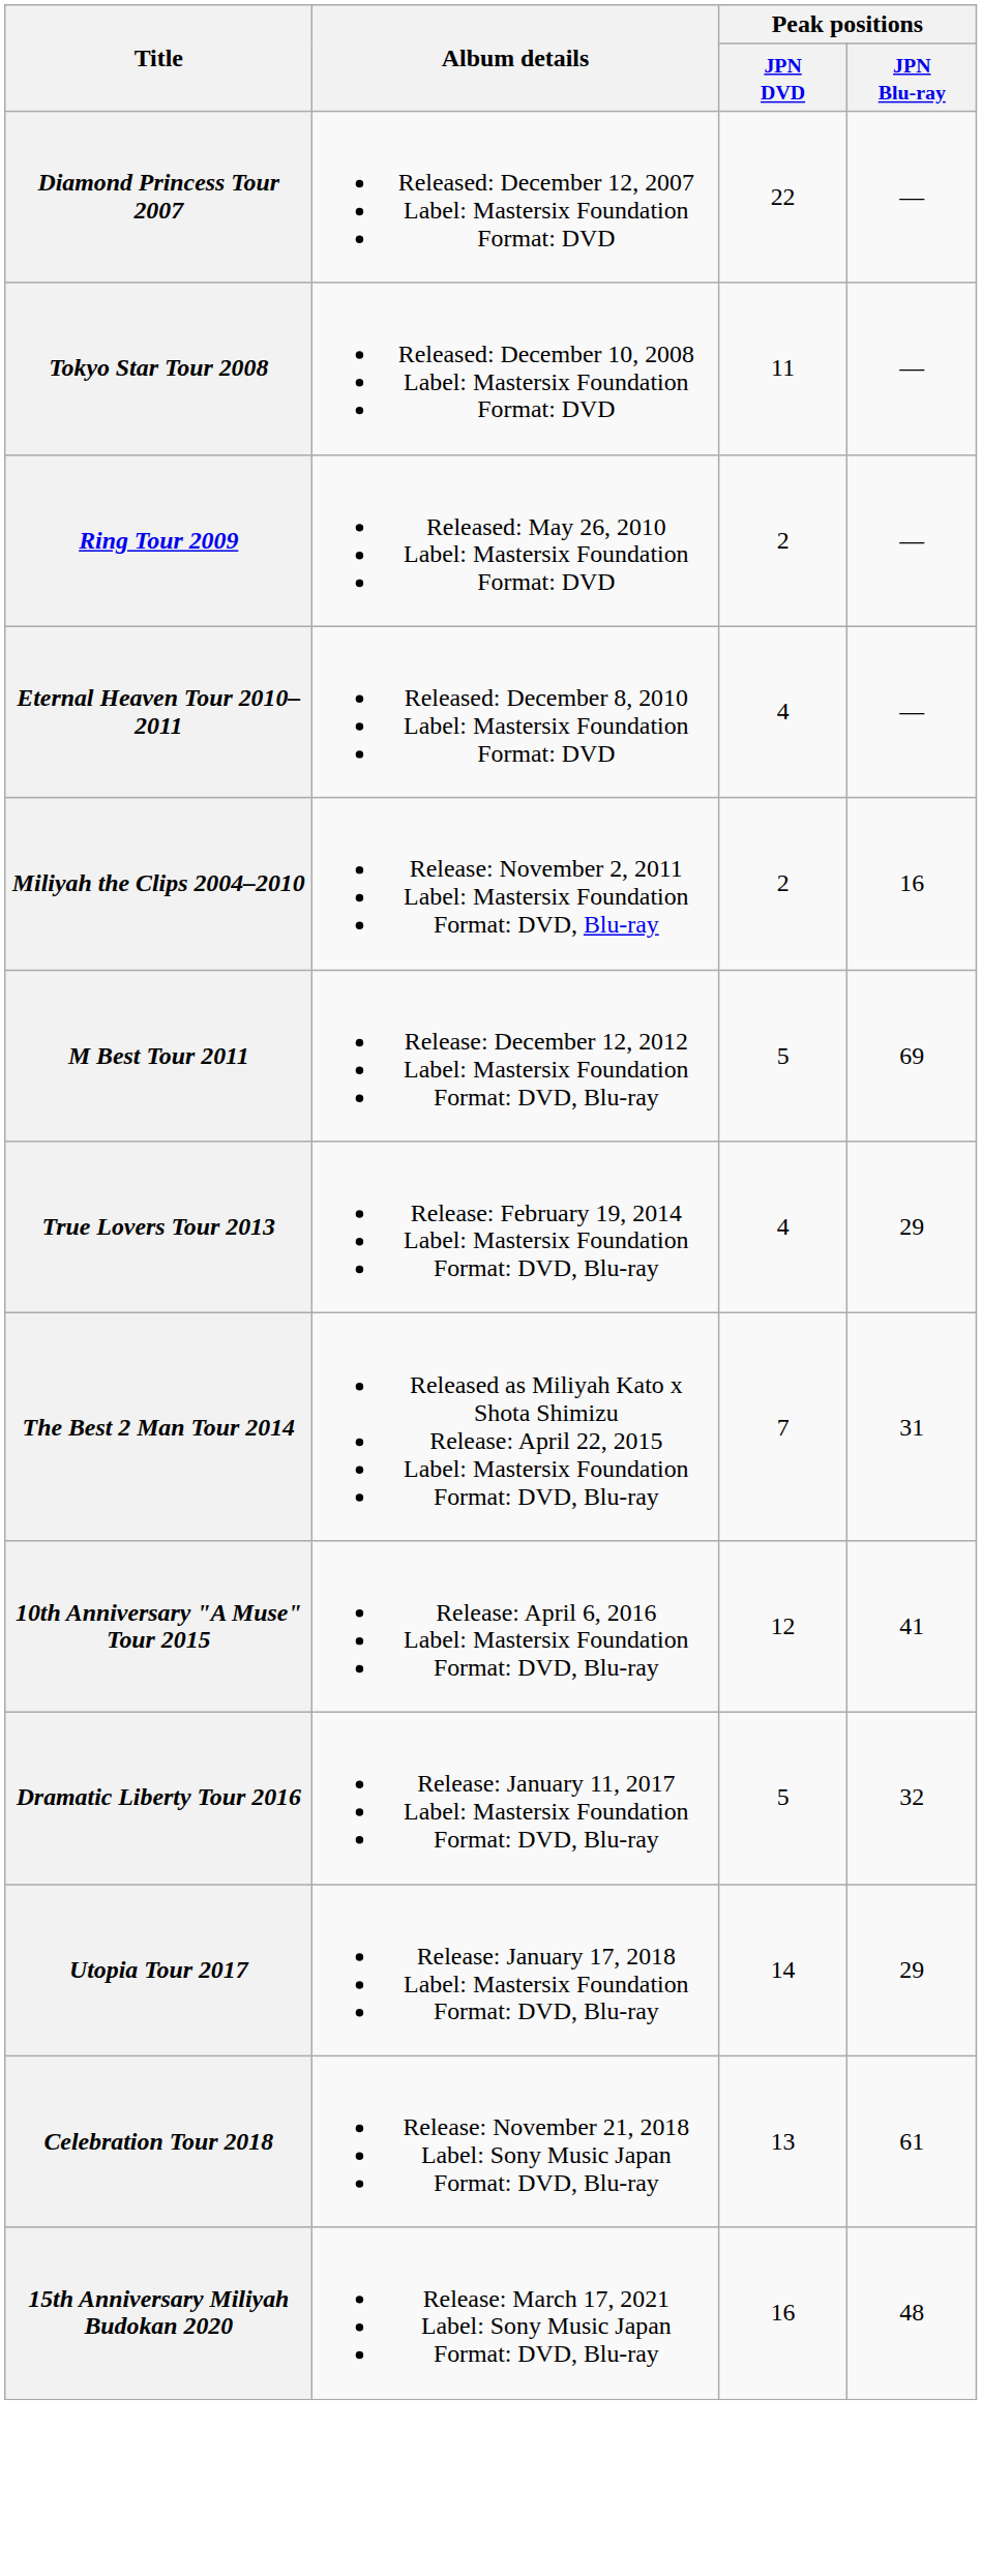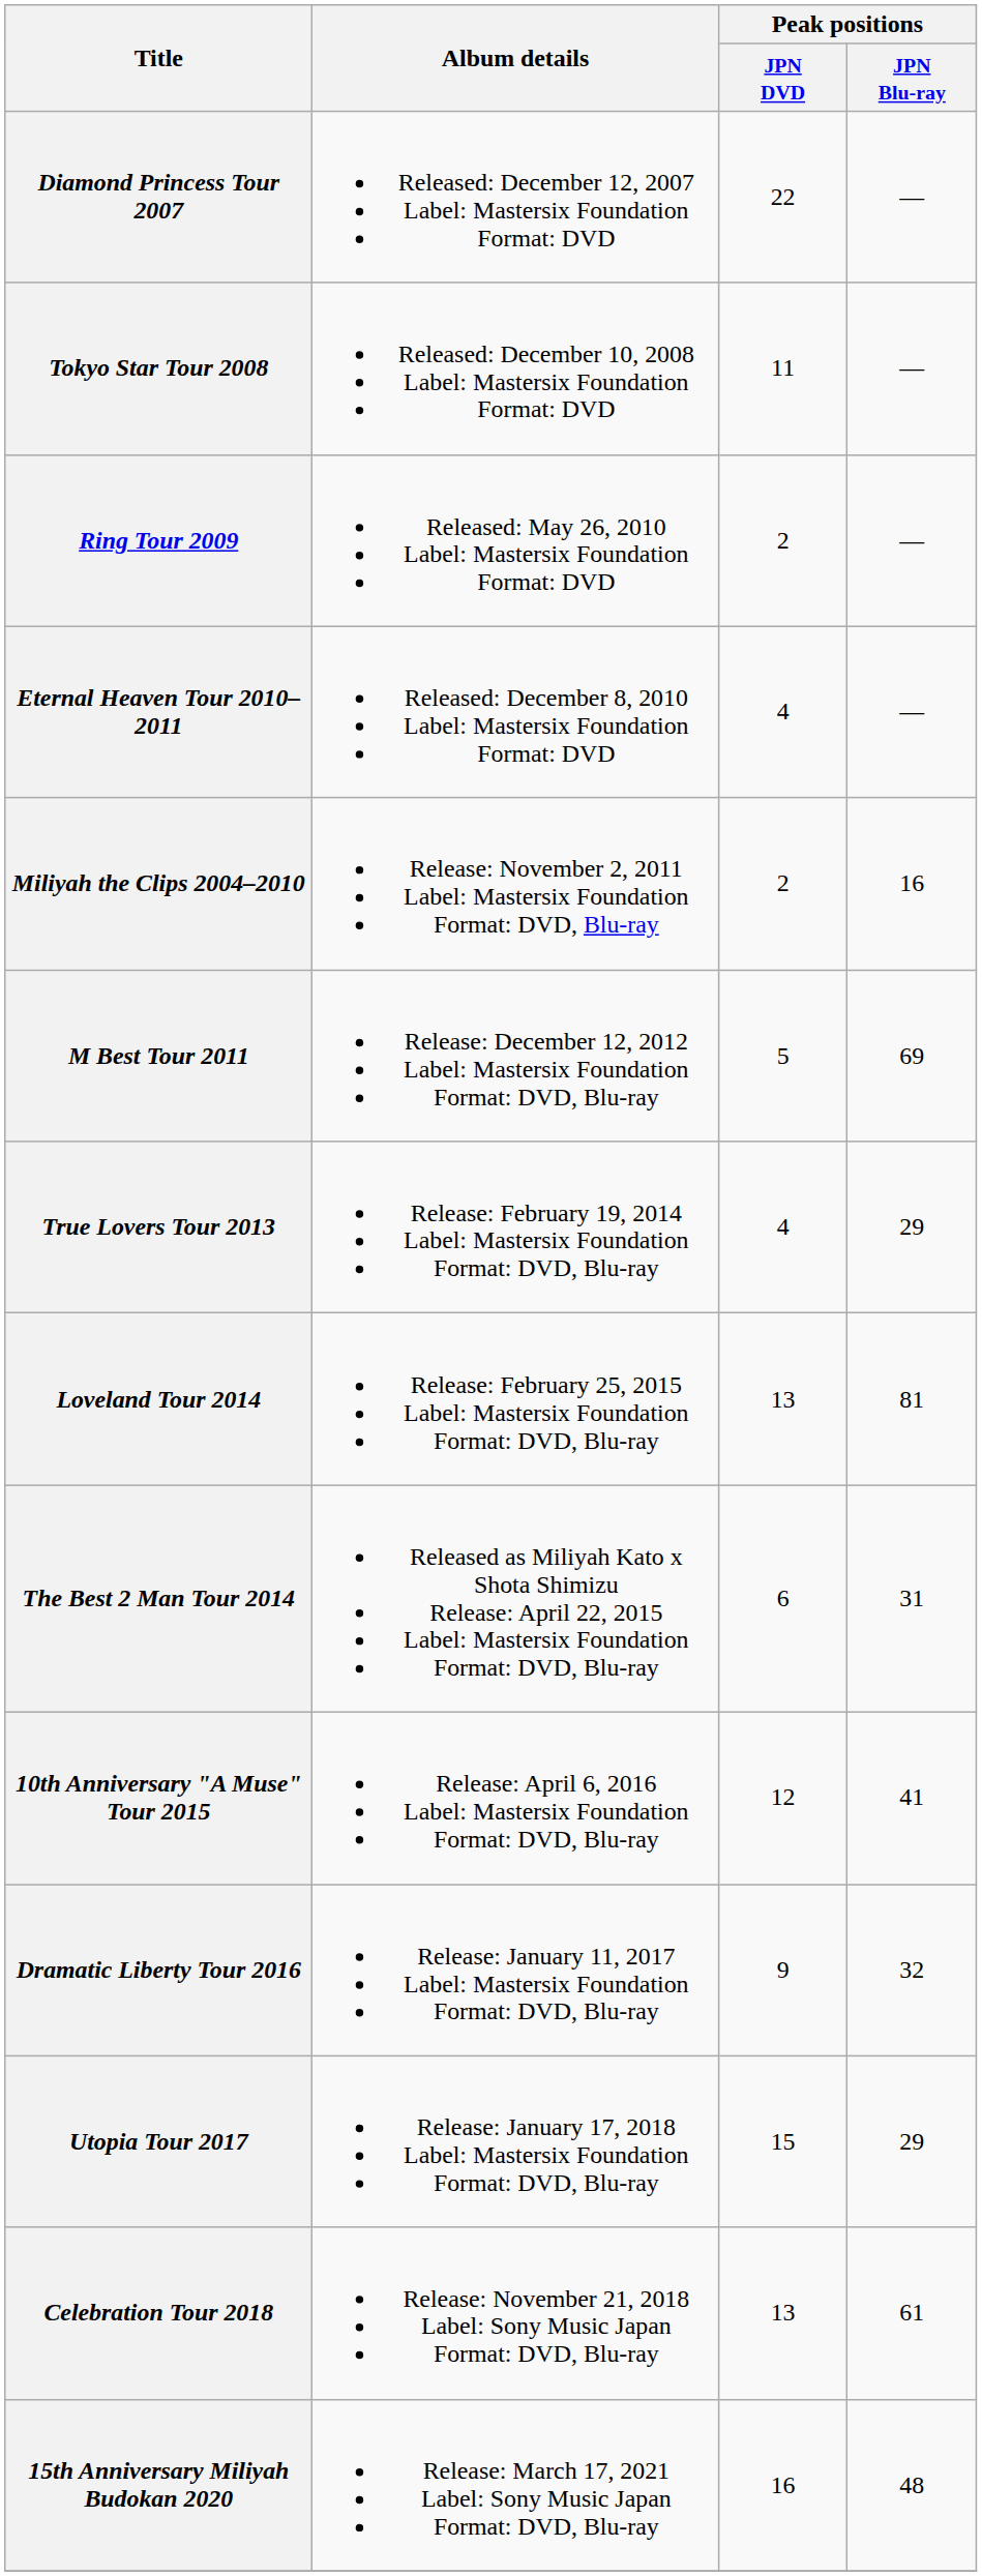+ row: Loveland Tour 2014 | Release: February 25, 2015 Label: Mastersix Foundation Format: DVD, Blu-ray | 13 | 81
The Best 2 Man Tour 2014 | Peak positions / JPN DVD: 7 -> 6
Dramatic Liberty Tour 2016 | Peak positions / JPN DVD: 5 -> 9
Utopia Tour 2017 | Peak positions / JPN DVD: 14 -> 15
